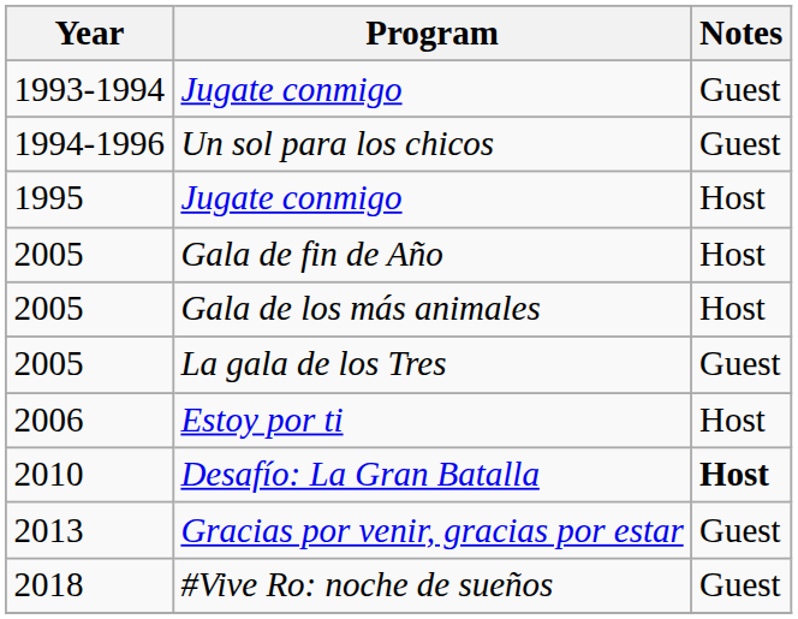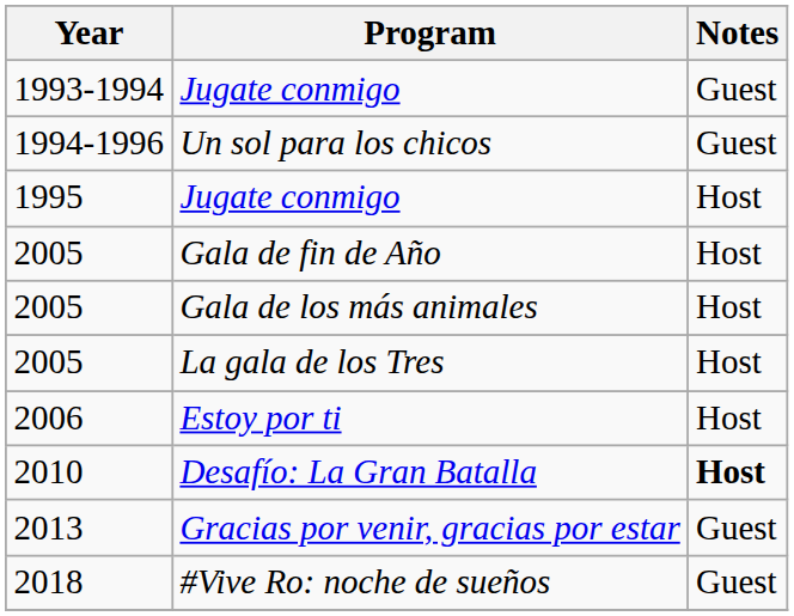La gala de los Tres | Notes: Guest -> Host
